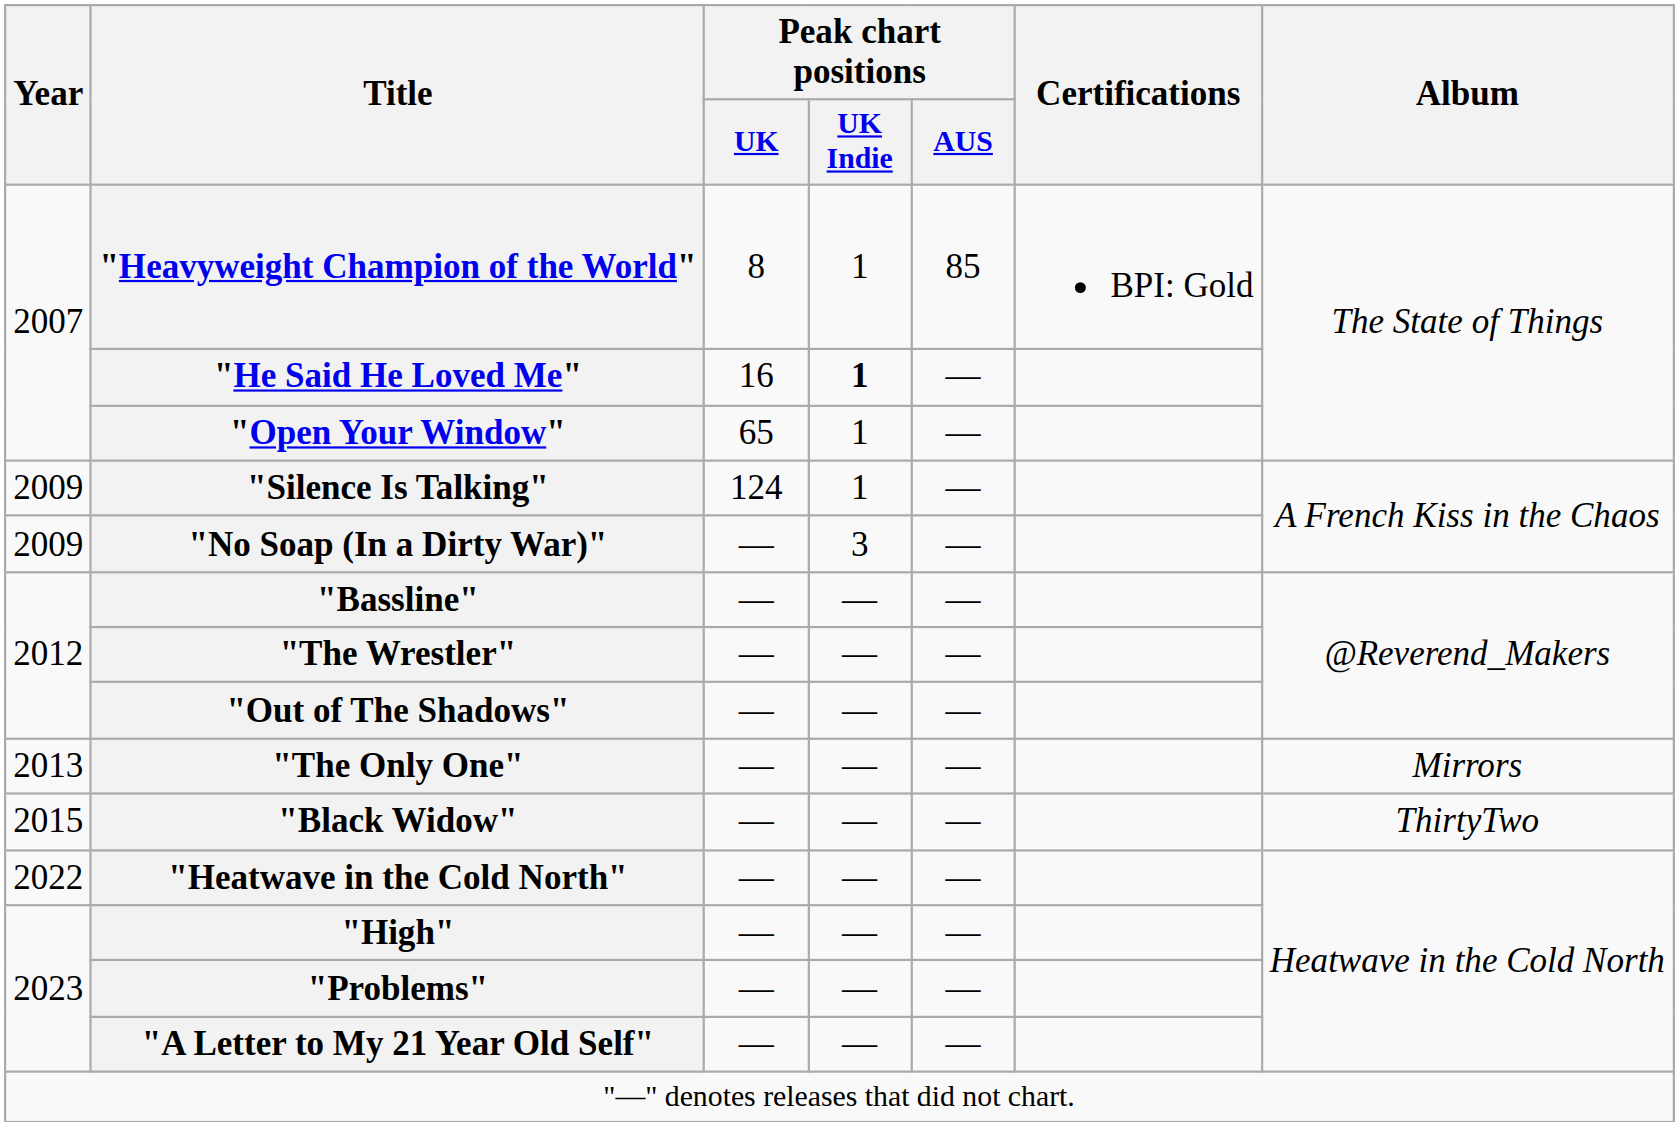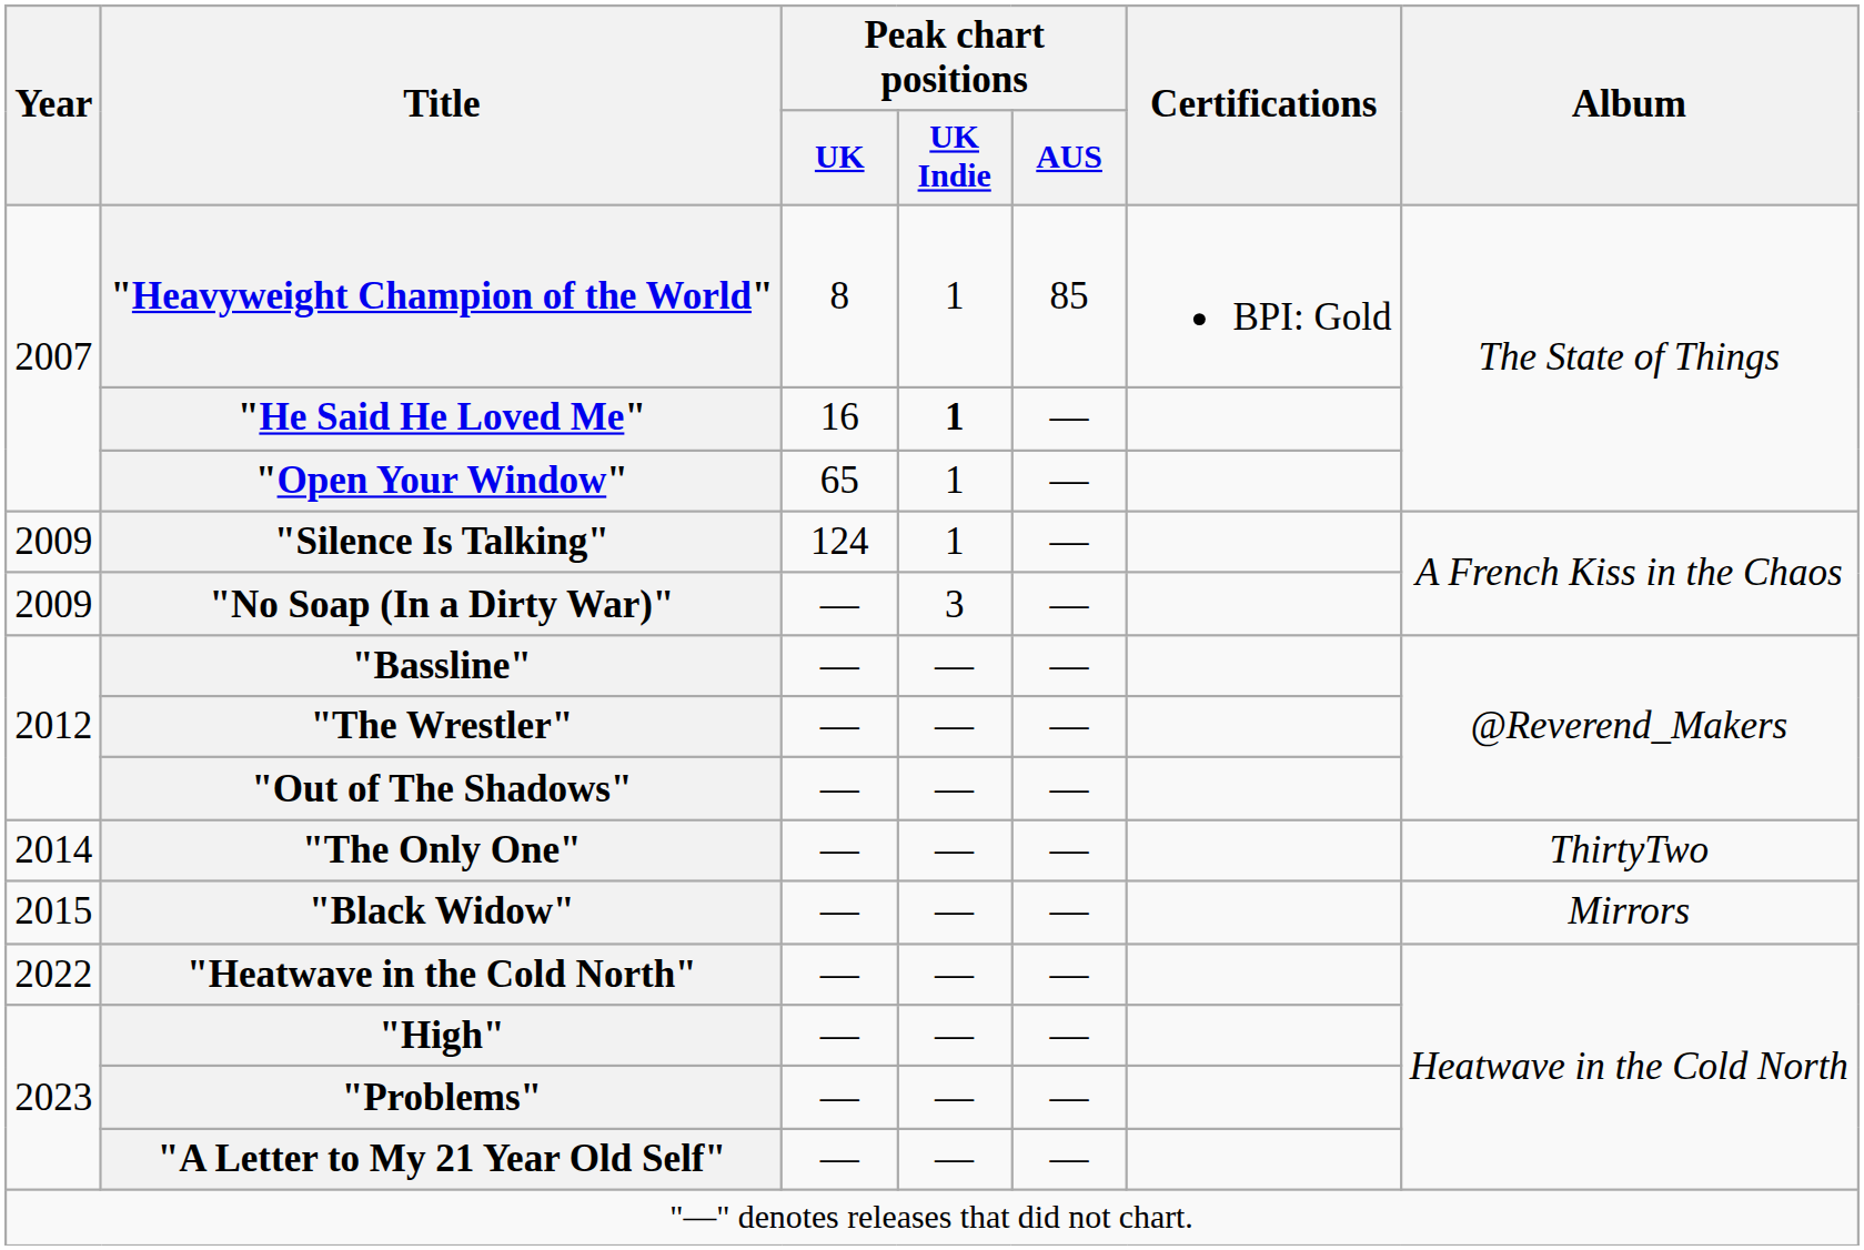"The Only One" | Year: 2013 -> 2014
"The Only One" | Album: Mirrors -> ThirtyTwo
"Black Widow" | Album: ThirtyTwo -> Mirrors
